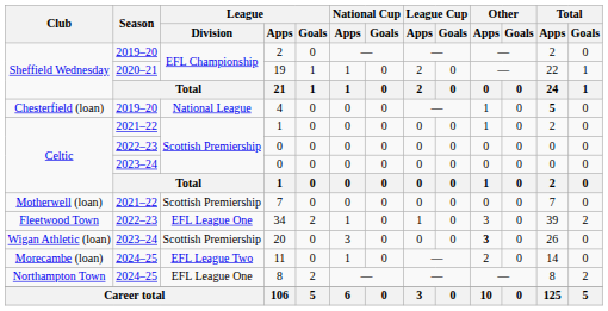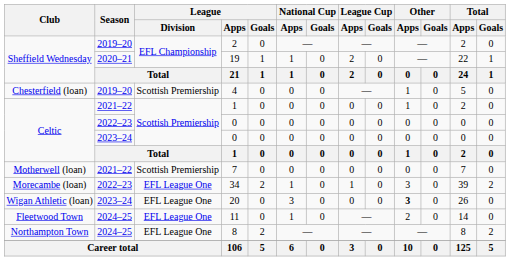4 | League / Division: National League -> Scottish Premiership
4 | Total / Apps: bold -> normal
34 | Club: Fleetwood Town -> Morecambe (loan)
20 | League / Division: Scottish Premiership -> EFL League One
11 | Club: Morecambe (loan) -> Fleetwood Town
11 | League / Division: EFL League Two -> EFL League One
